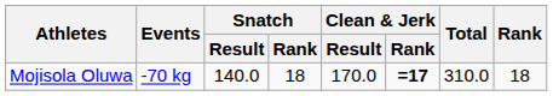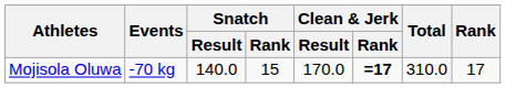Mojisola Oluwa | Snatch / Rank: 18 -> 15
Mojisola Oluwa | Rank: 18 -> 17
